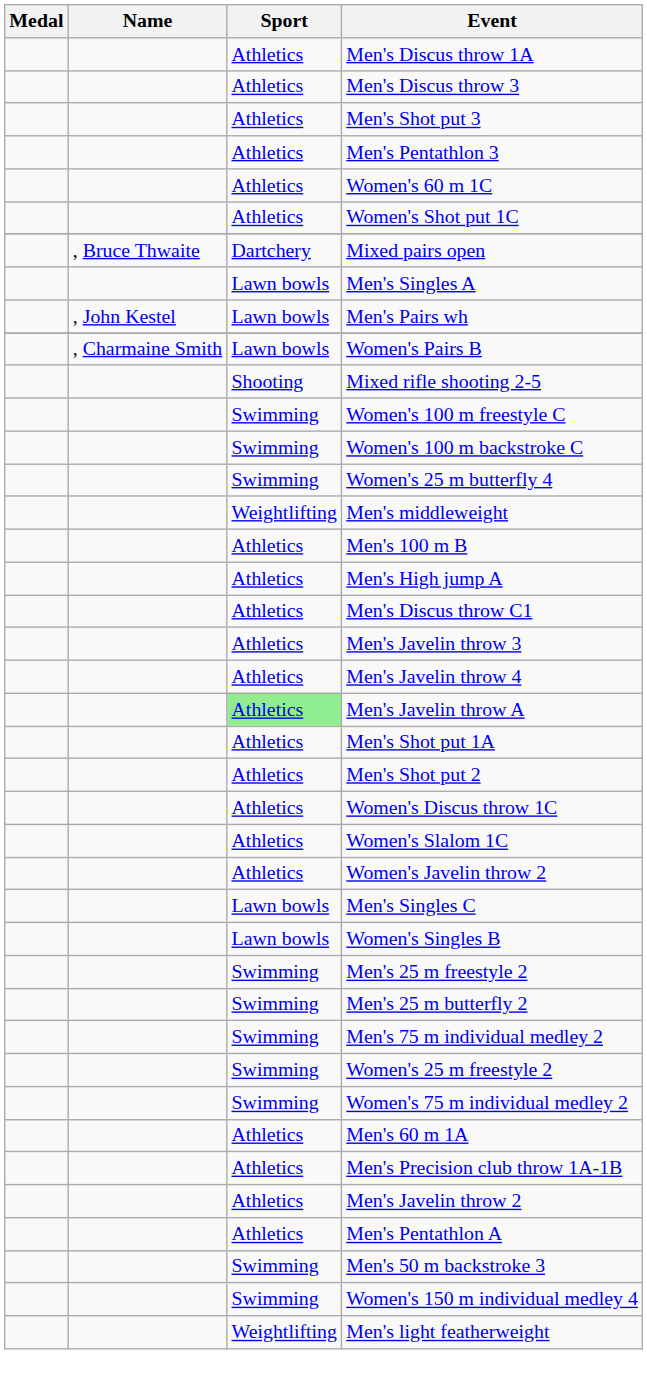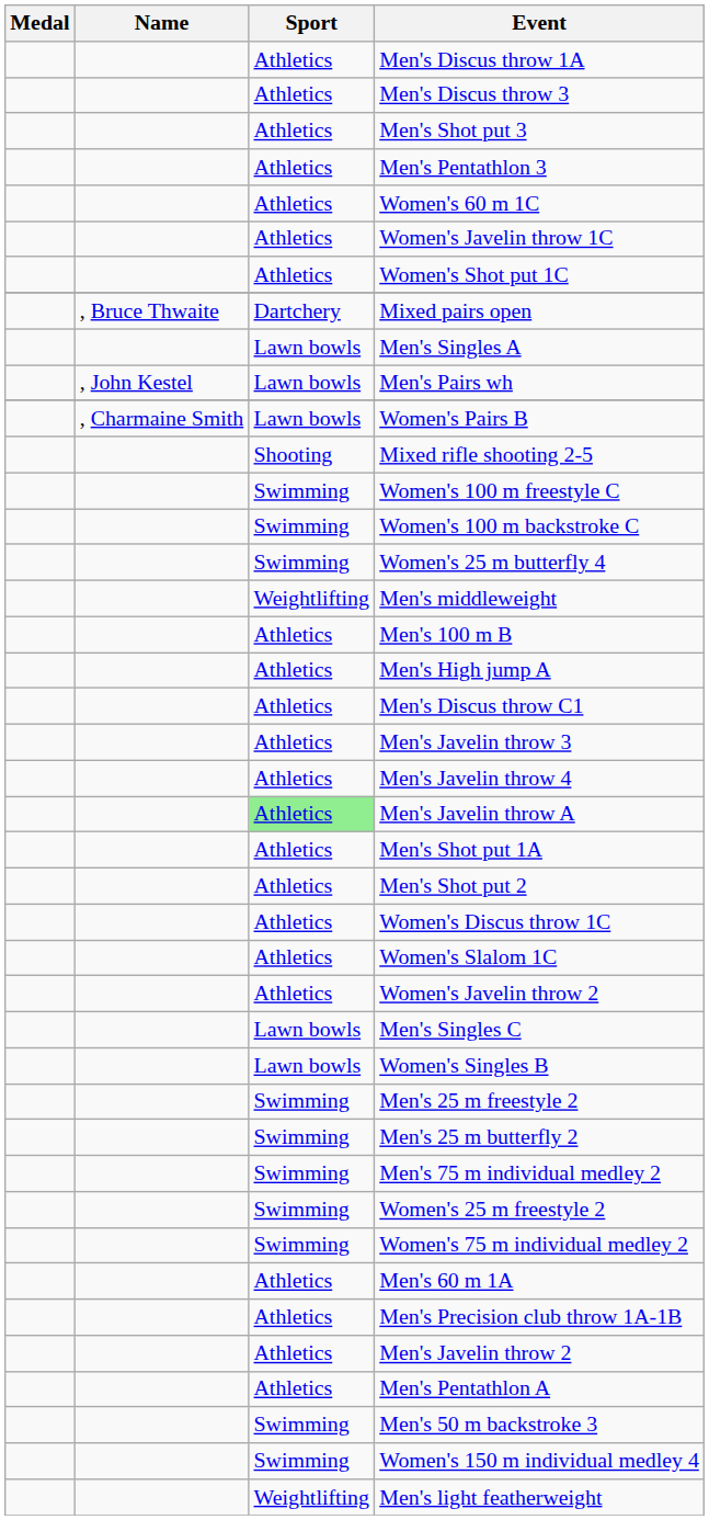+ row: Athletics | Women's Javelin throw 1C
